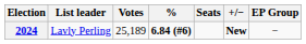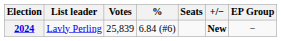2024 | Votes: 25,189 -> 25,839
2024 | %: bold -> normal
